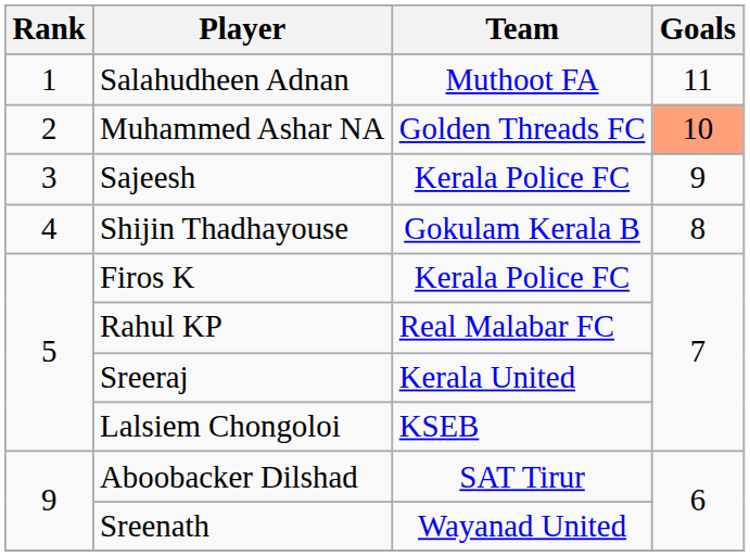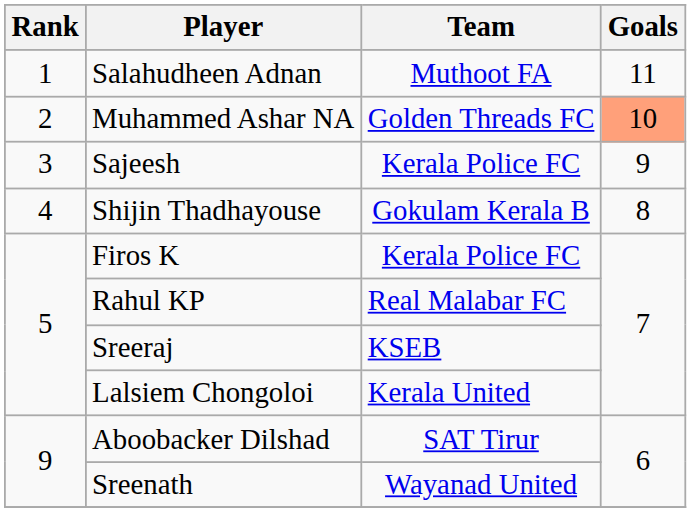Sreeraj | Team: Kerala United -> KSEB
Lalsiem Chongoloi | Team: KSEB -> Kerala United
